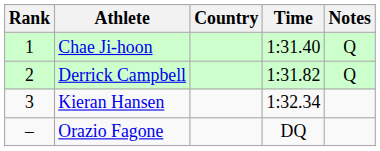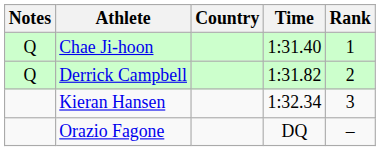columns swapped: Rank <-> Notes
